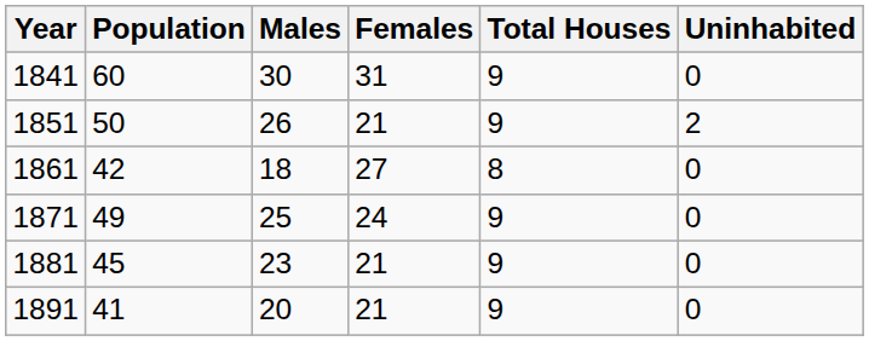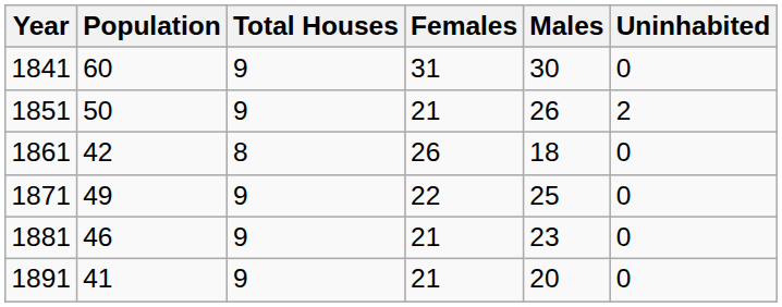columns swapped: Males <-> Total Houses
1861 | Females: 27 -> 26
1871 | Females: 24 -> 22
1881 | Population: 45 -> 46
